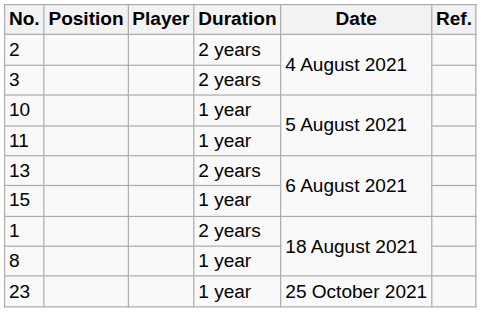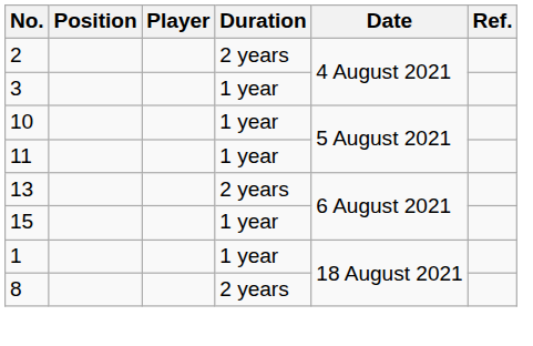3 | Duration: 2 years -> 1 year
1 | Duration: 2 years -> 1 year
8 | Duration: 1 year -> 2 years
- row: 23 | 1 year | 25 October 2021
